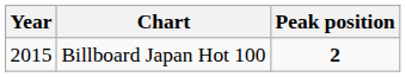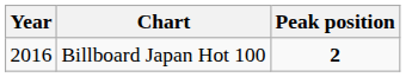Billboard Japan Hot 100 | Year: 2015 -> 2016
